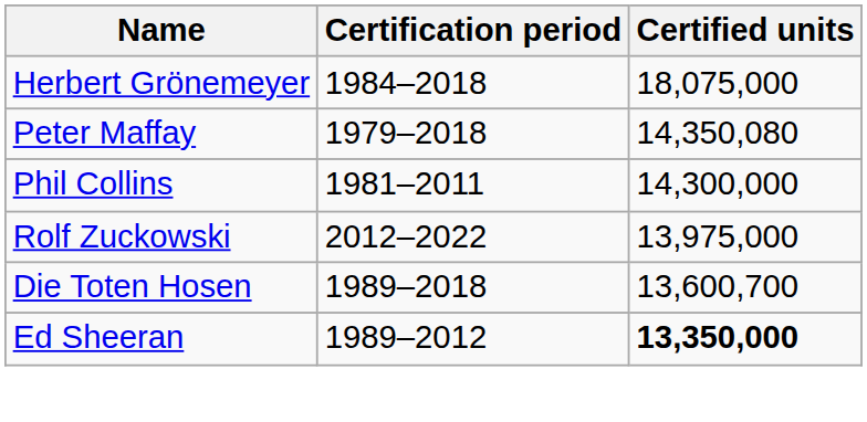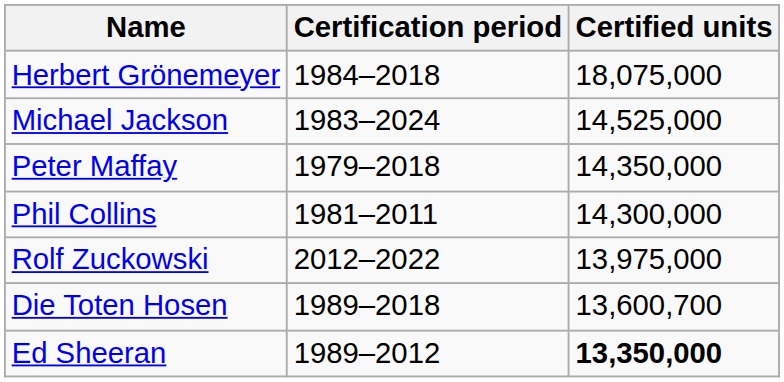+ row: Michael Jackson | 1983–2024 | 14,525,000
Peter Maffay | Certified units: 14,350,080 -> 14,350,000
